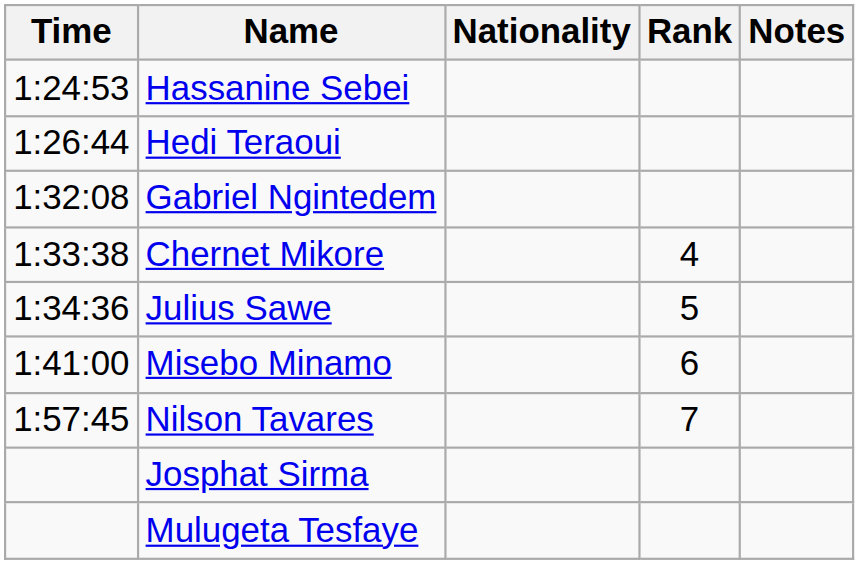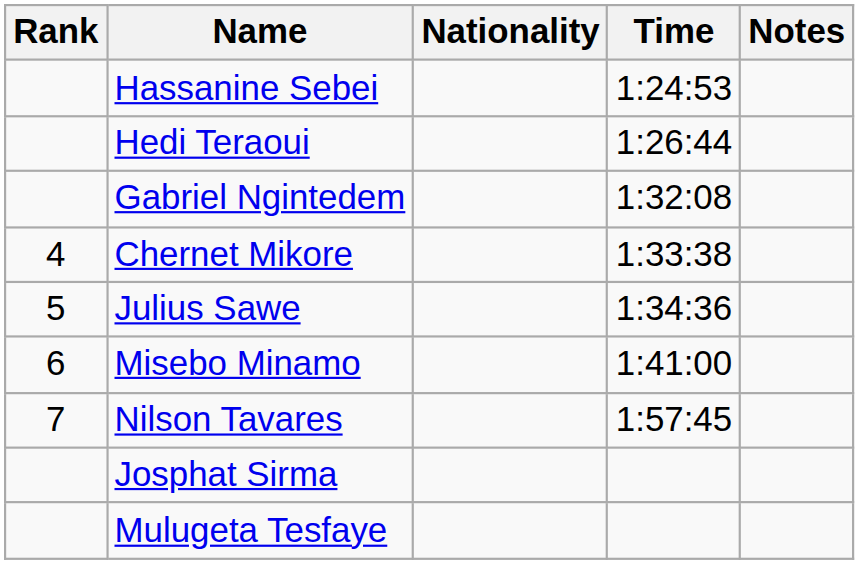columns swapped: Rank <-> Time
